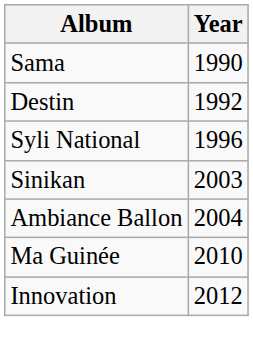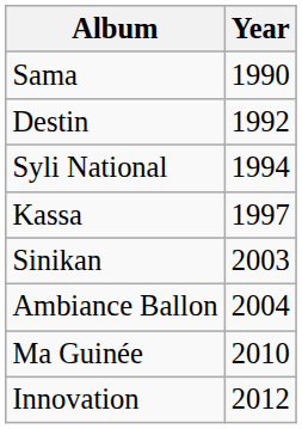Syli National | Year: 1996 -> 1994
+ row: Kassa | 1997
